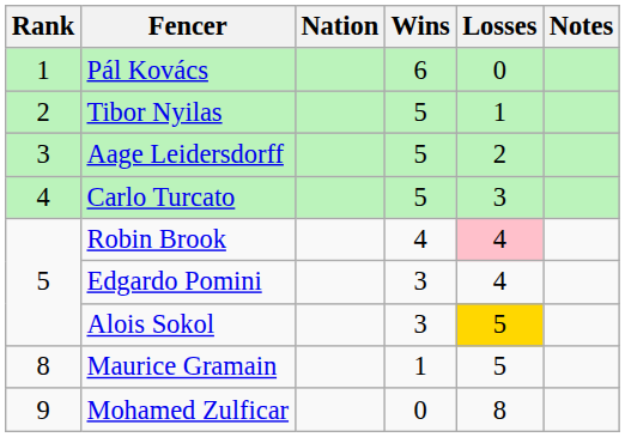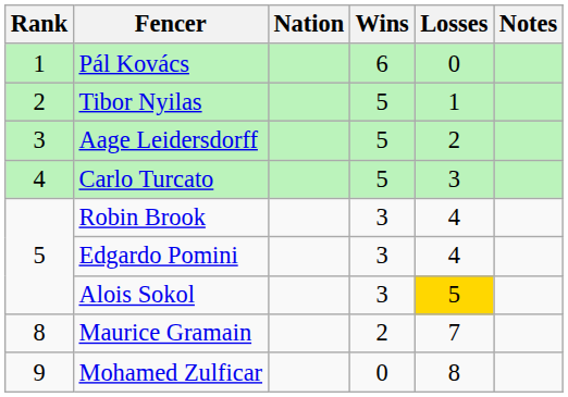Robin Brook | Wins: 4 -> 3
Robin Brook | Losses: pink background -> no background
Maurice Gramain | Wins: 1 -> 2
Maurice Gramain | Losses: 5 -> 7
